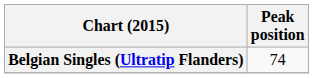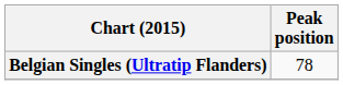Belgian Singles (Ultratip Flanders) | Peak position: 74 -> 78
